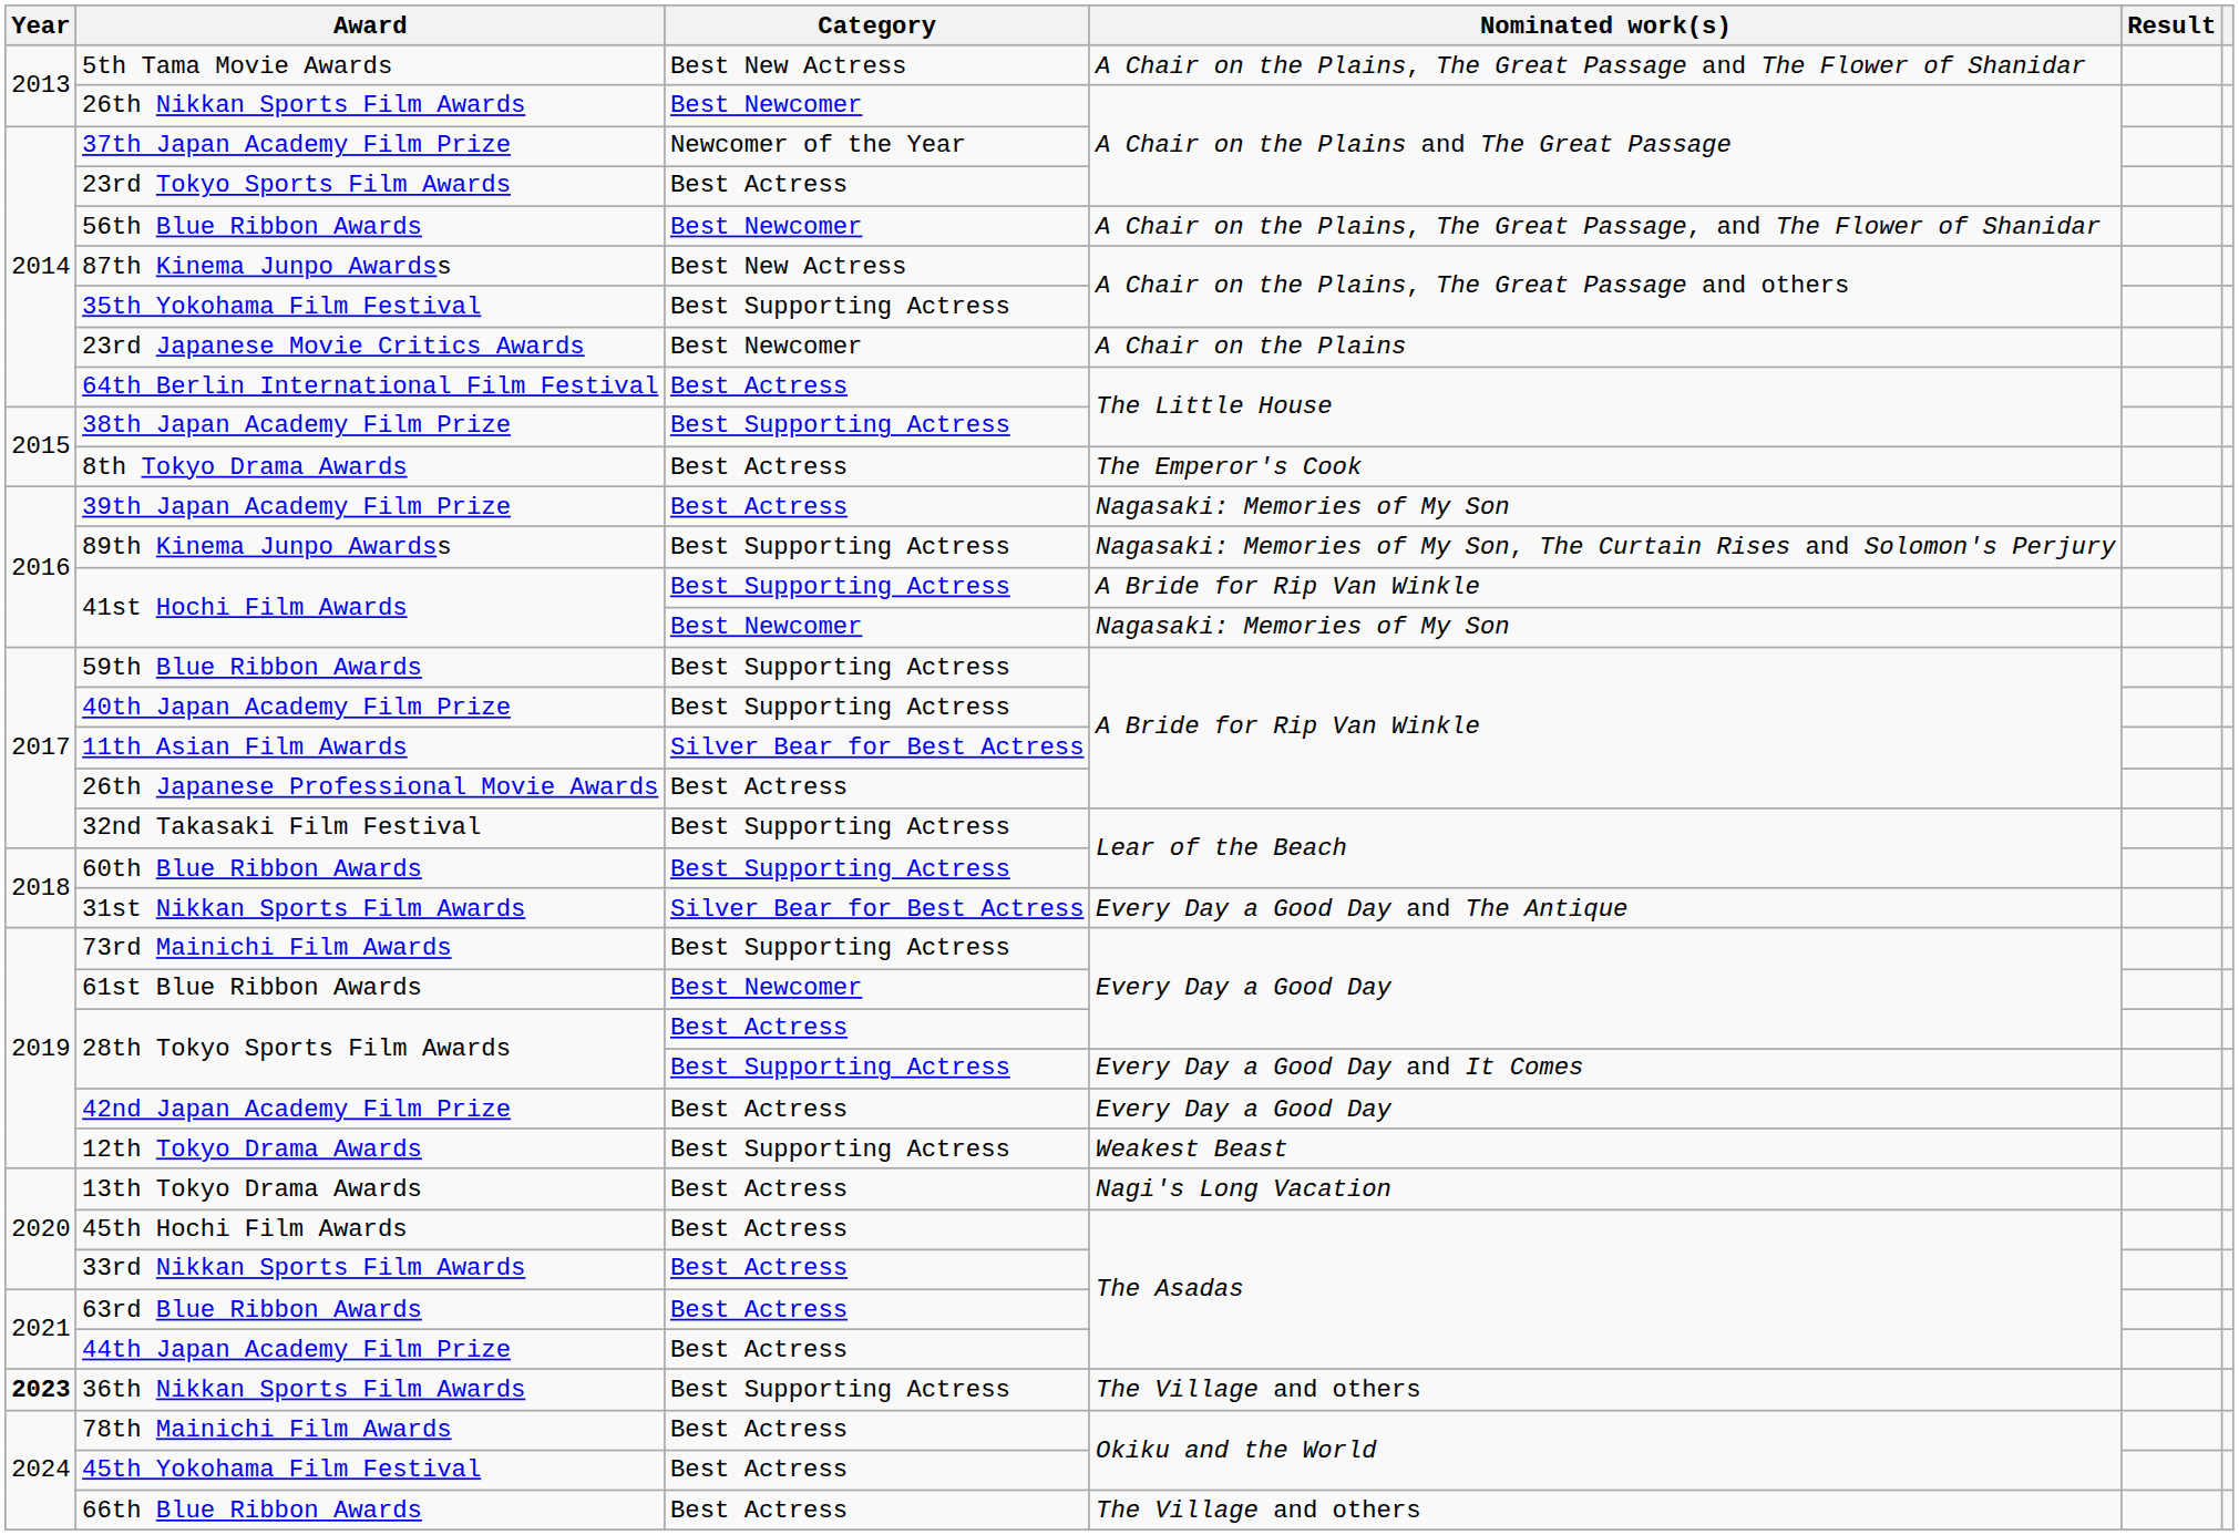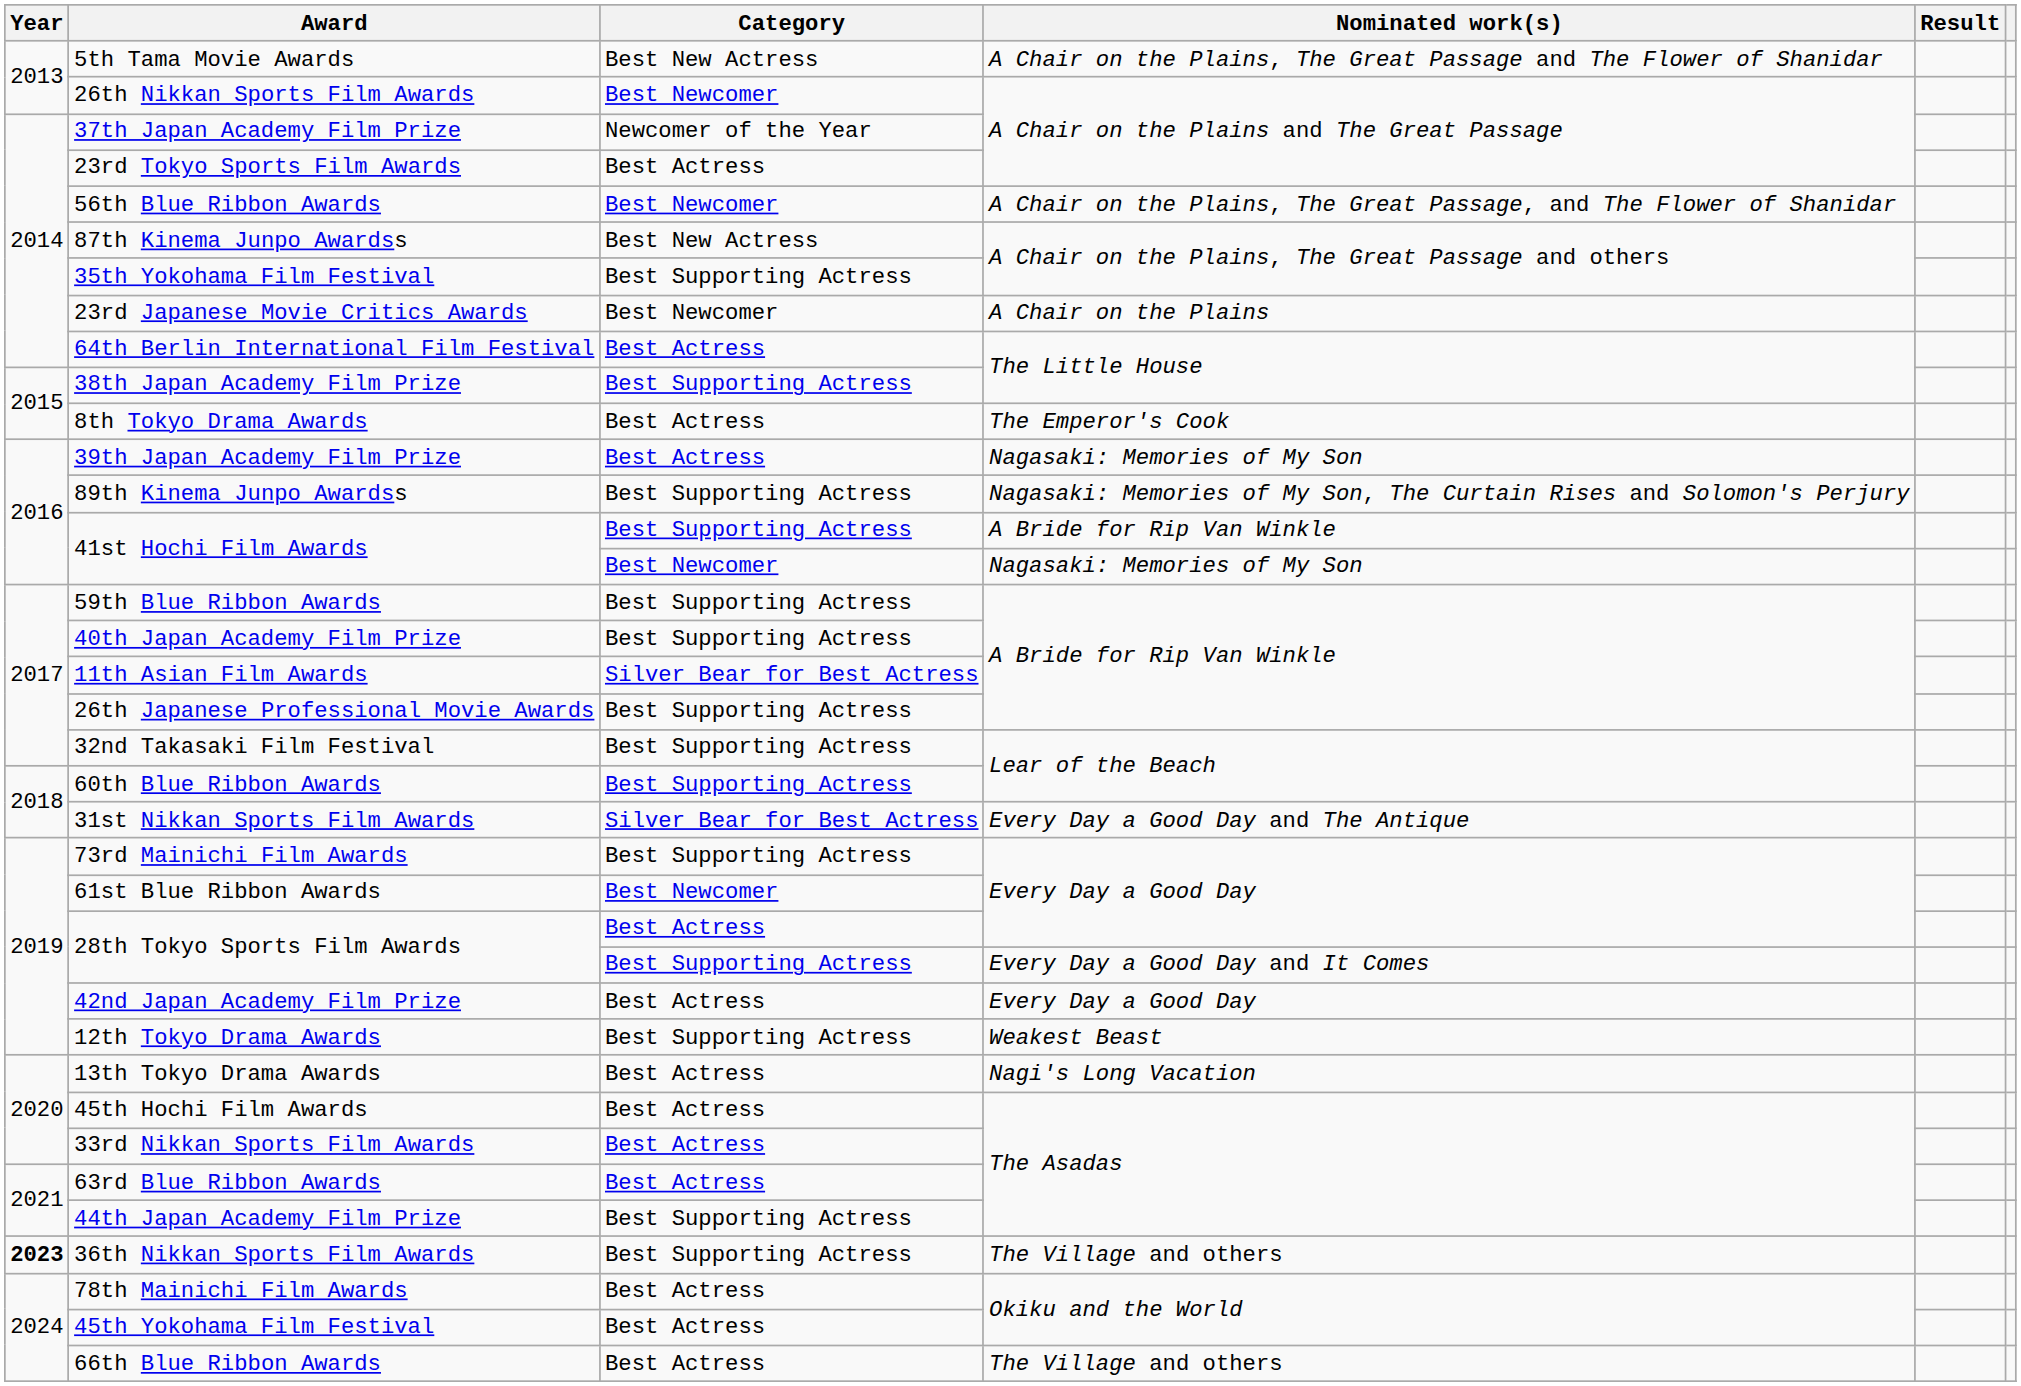26th Japanese Professional Movie Awards | Category: Best Actress -> Best Supporting Actress
44th Japan Academy Film Prize | Category: Best Actress -> Best Supporting Actress
